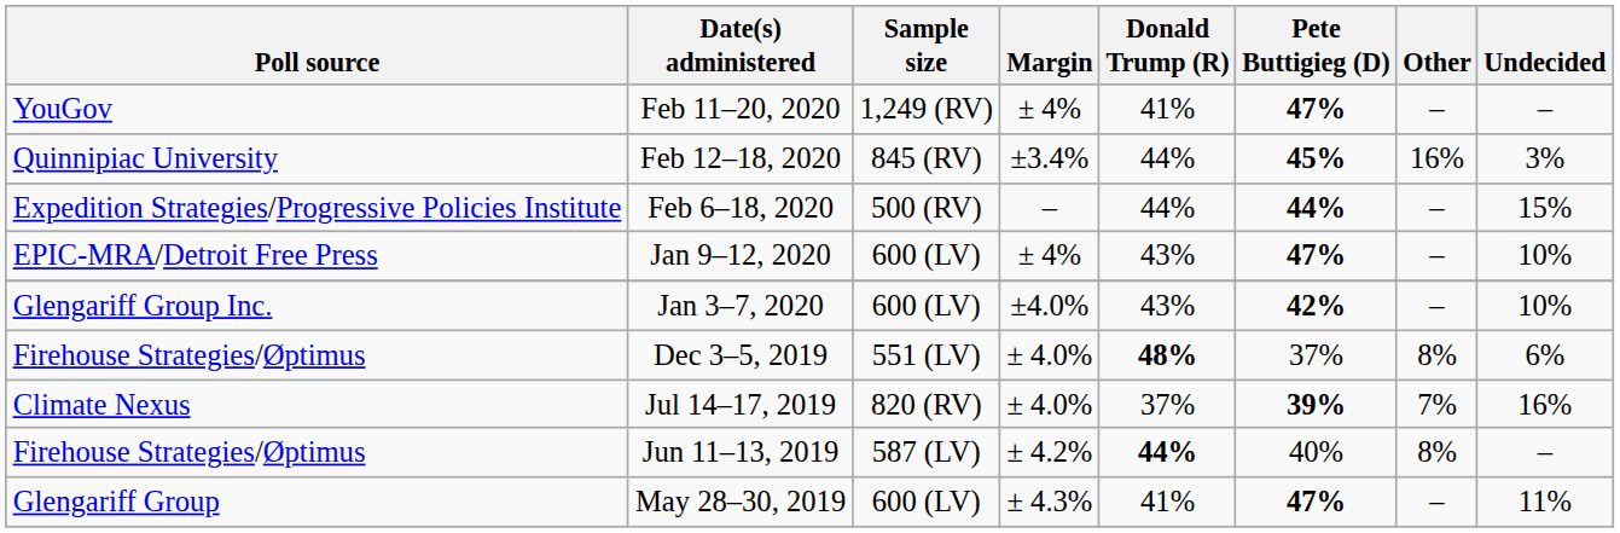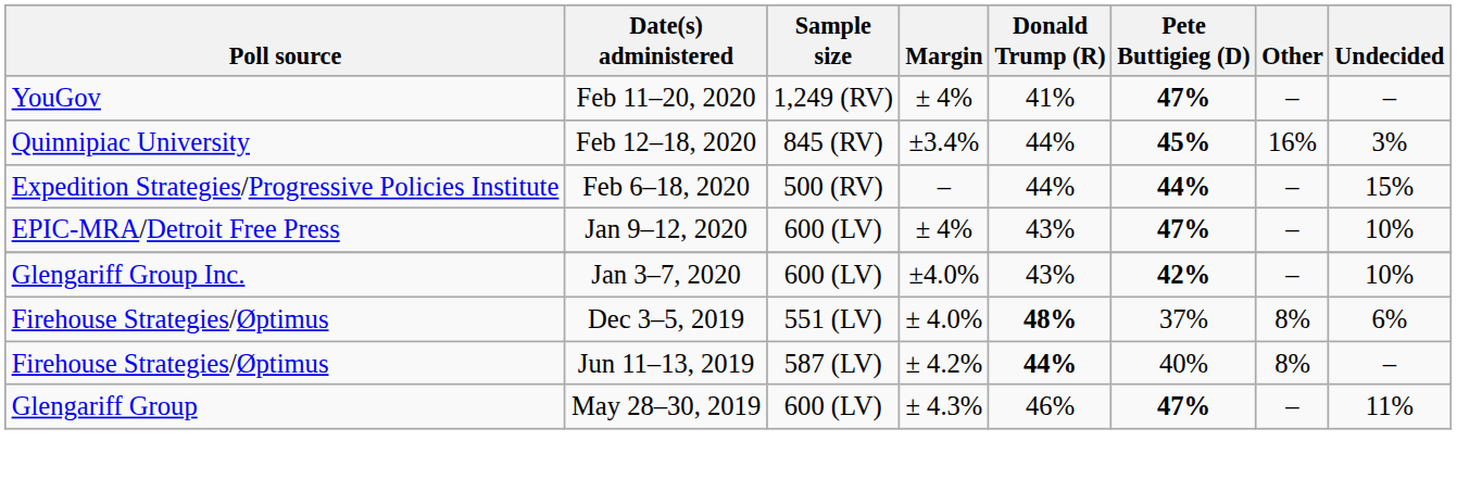- row: Climate Nexus | Jul 14–17, 2019 | 820 (RV) | ± 4.0% | 37% | 39% | 7% | 16%
May 28–30, 2019 | Donald Trump (R): 41% -> 46%
